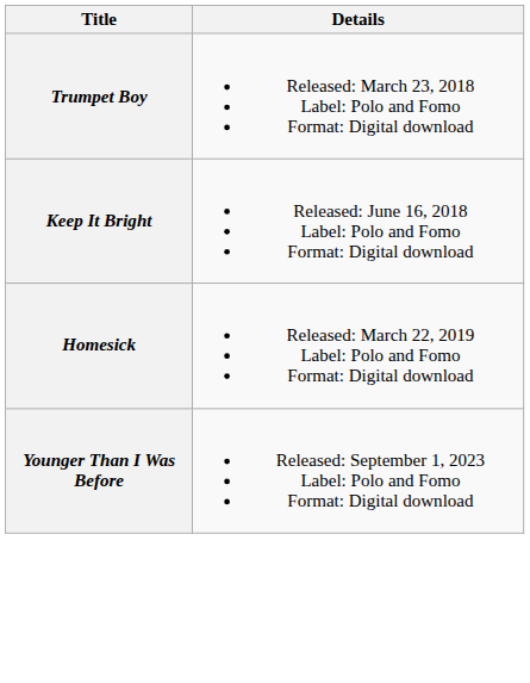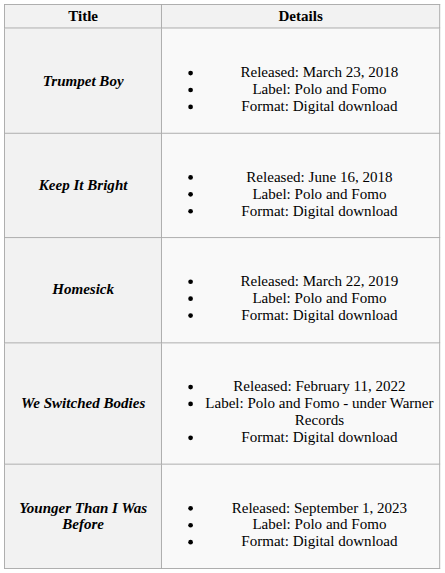+ row: We Switched Bodies | Released: February 11, 2022 Label: Polo and Fomo - under Warner Records Format: Digital download
